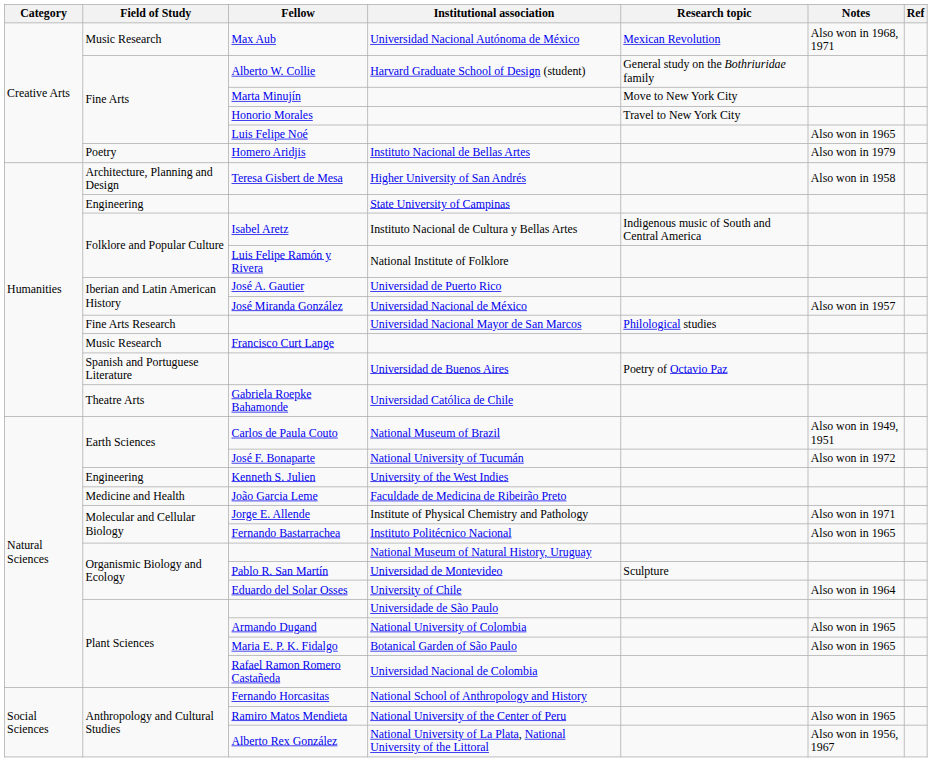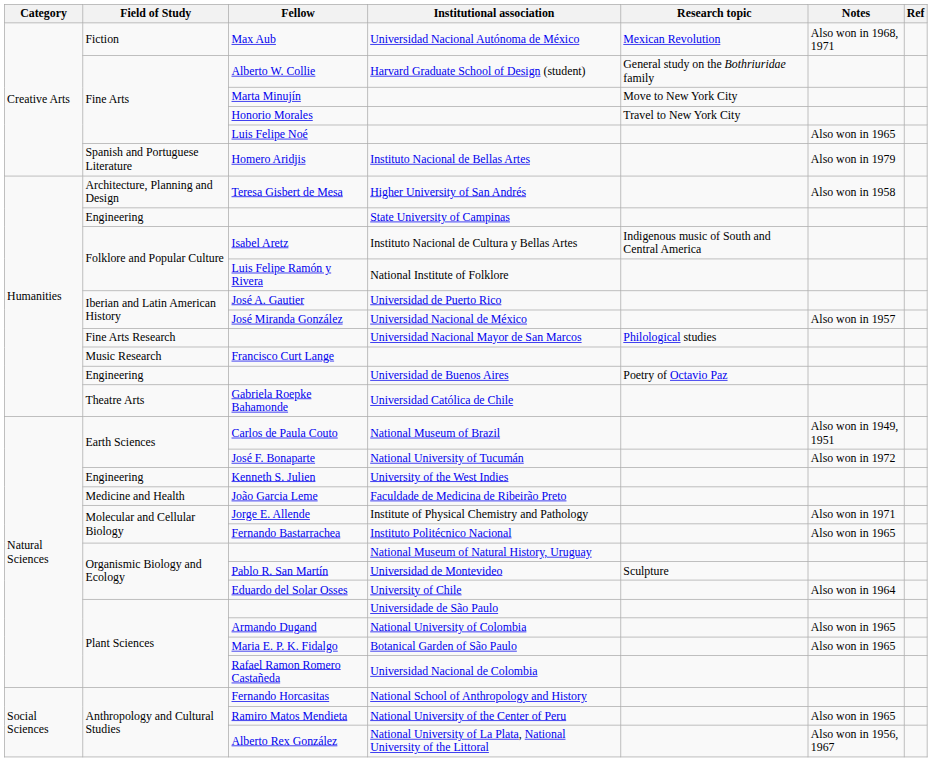Universidad Nacional Autónoma de México | Field of Study: Music Research -> Fiction
Instituto Nacional de Bellas Artes | Field of Study: Poetry -> Spanish and Portuguese Literature
Universidad de Buenos Aires | Field of Study: Spanish and Portuguese Literature -> Engineering
